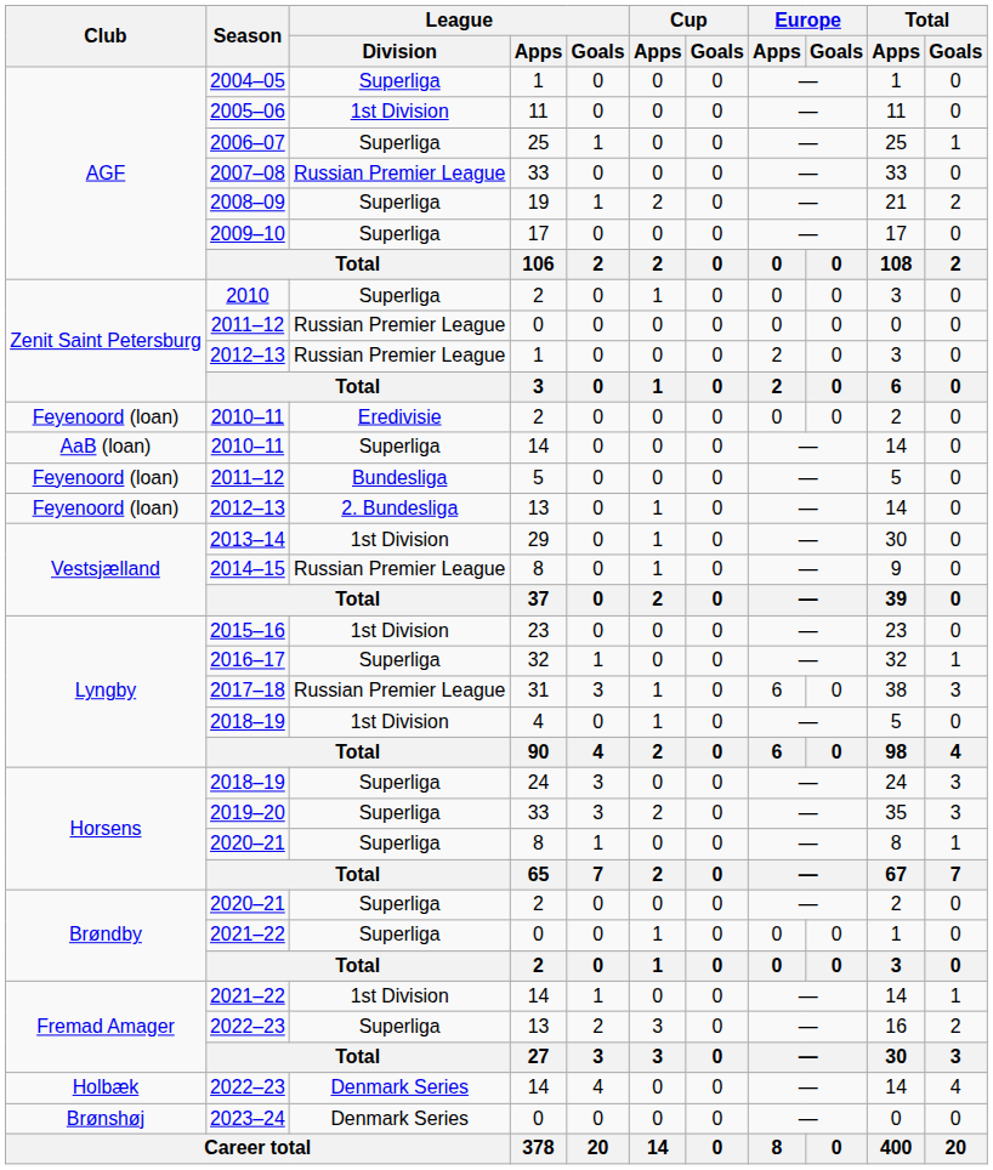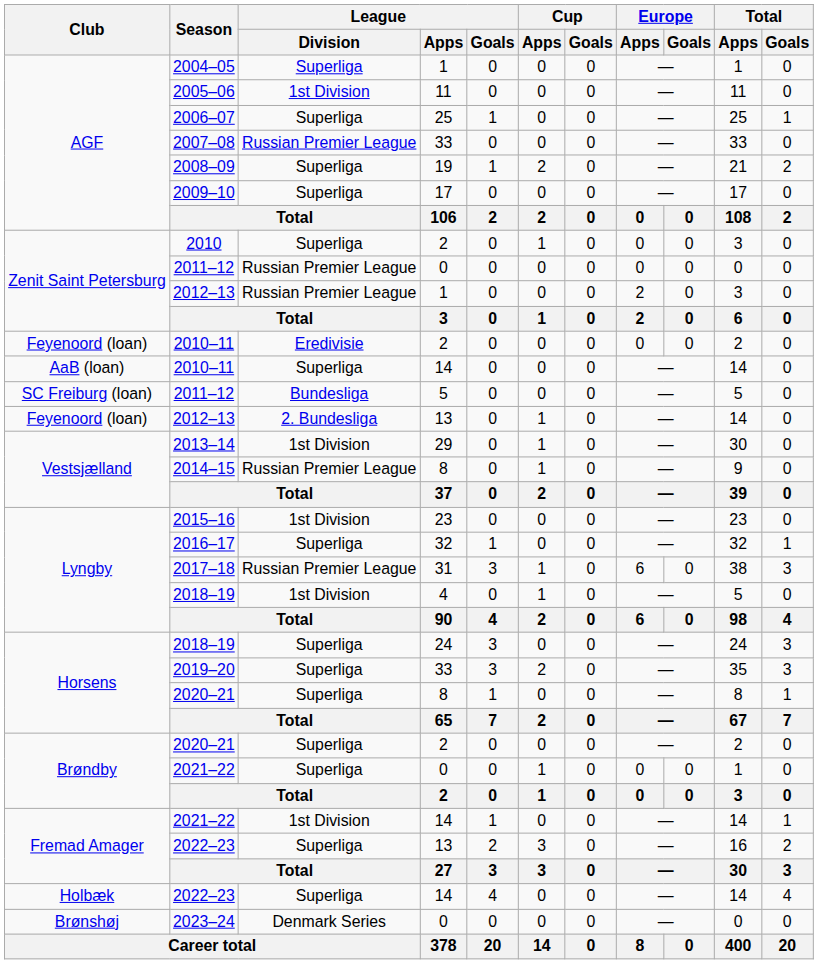2011–12 / 5 | Club: Feyenoord (loan) -> SC Freiburg (loan)
2022–23 / 14 | League / Division: Denmark Series -> Superliga
